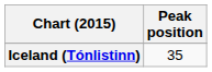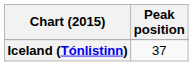Iceland (Tónlistinn) | Peak position: 35 -> 37
